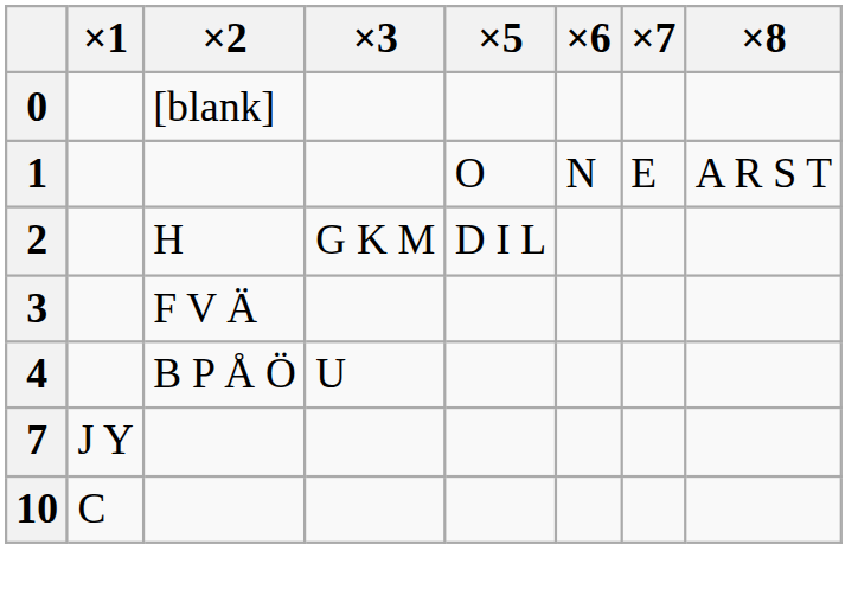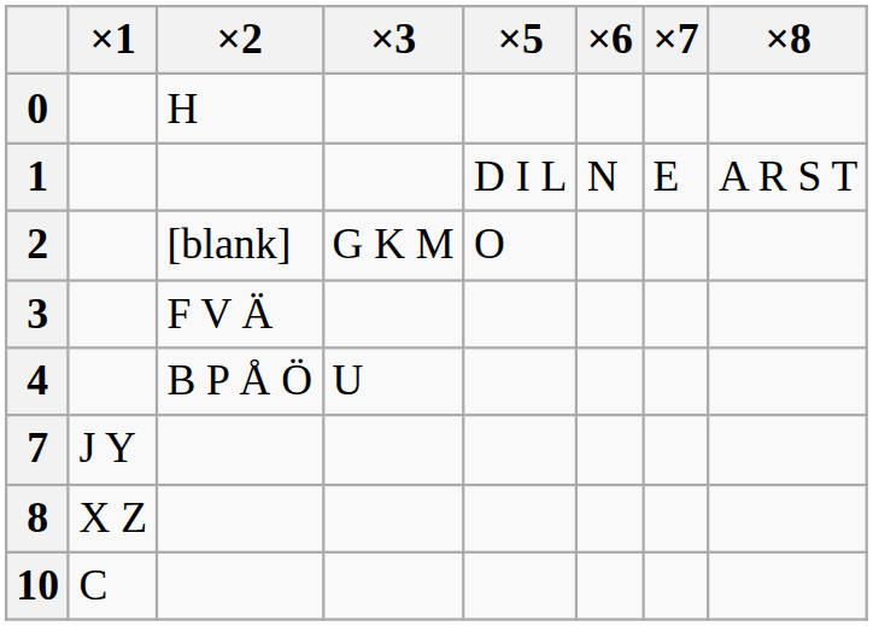0 | ×2: [blank] -> H
1 | ×5: O -> D I L
2 | ×2: H -> [blank]
2 | ×5: D I L -> O
+ row: 8 | X Z
